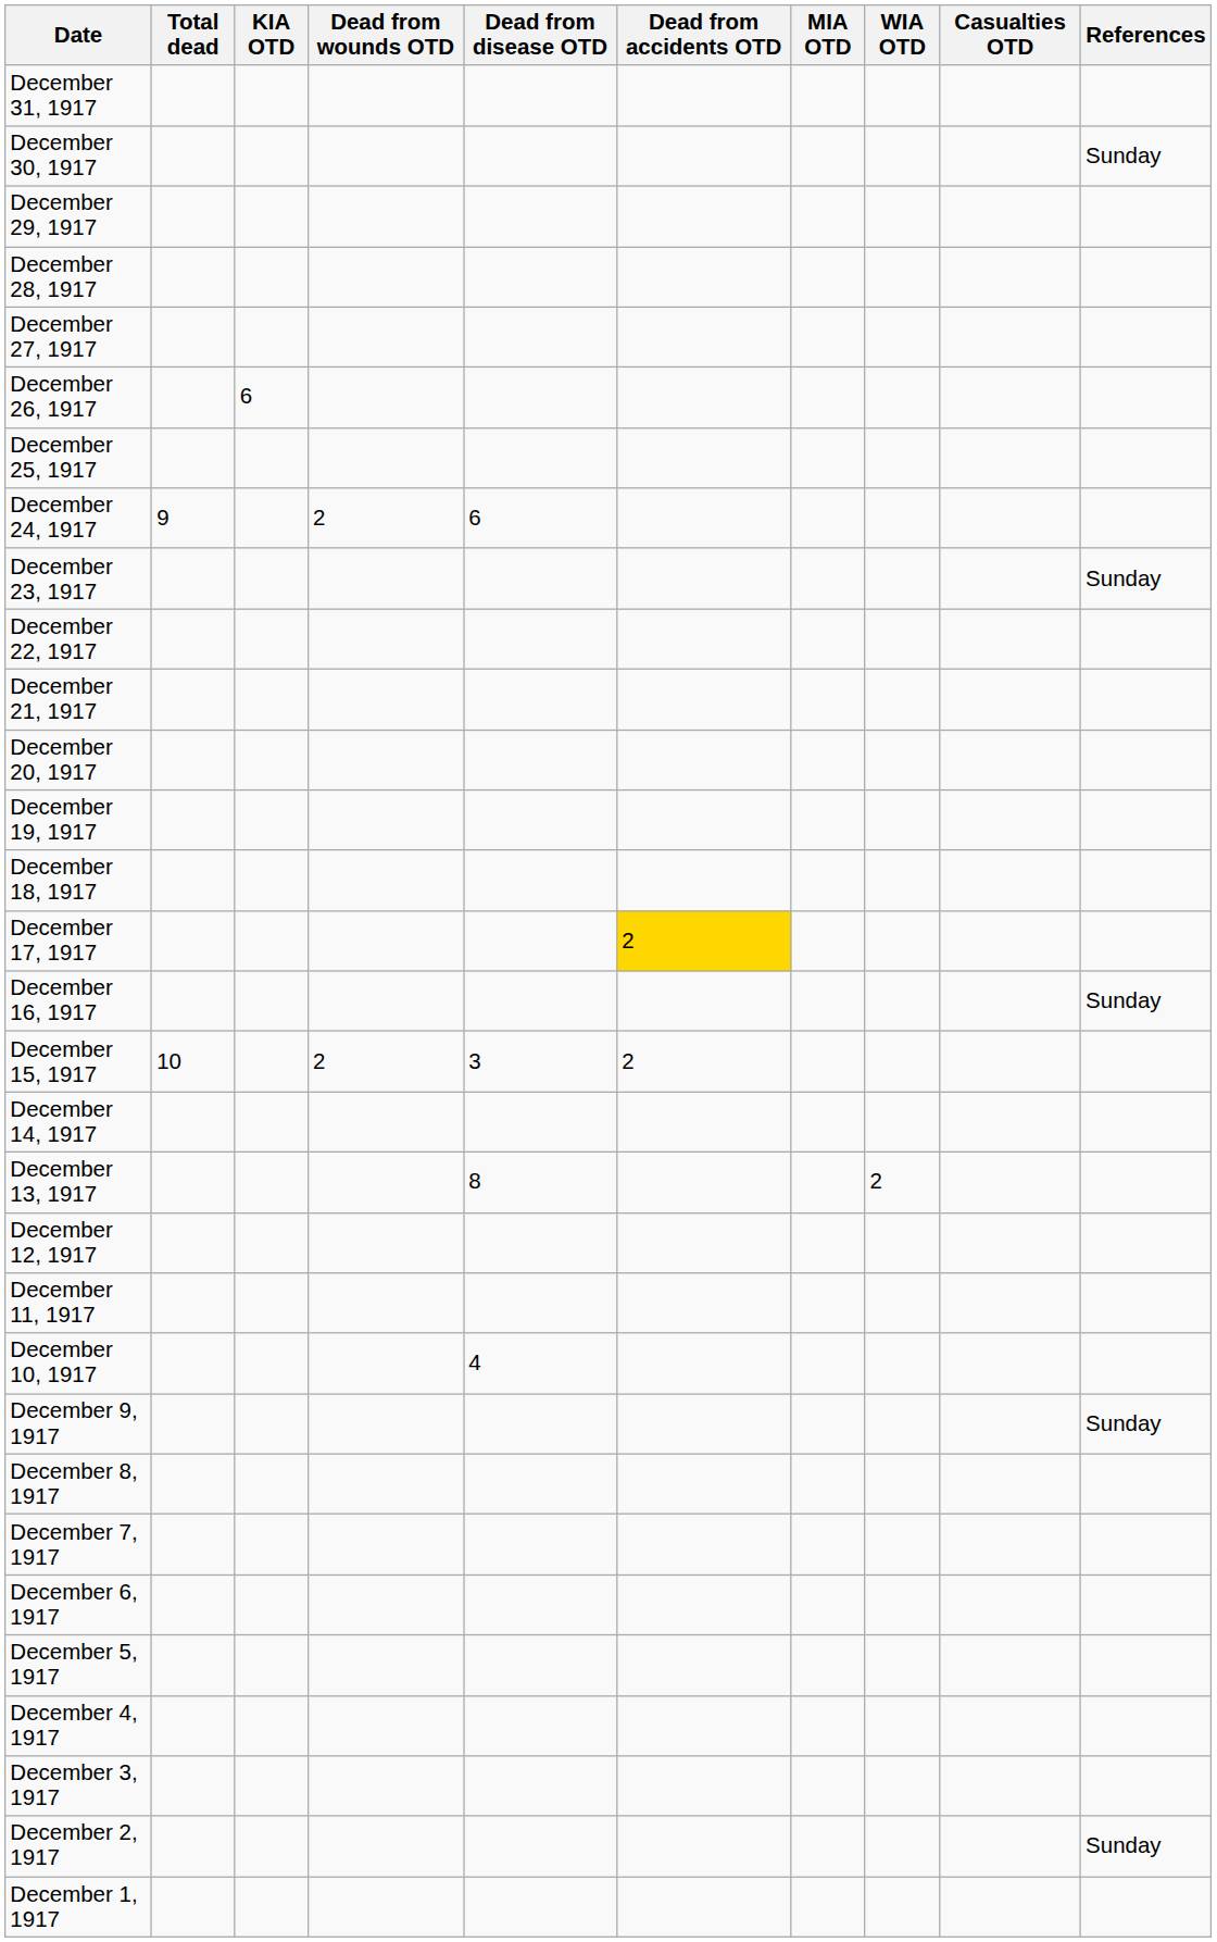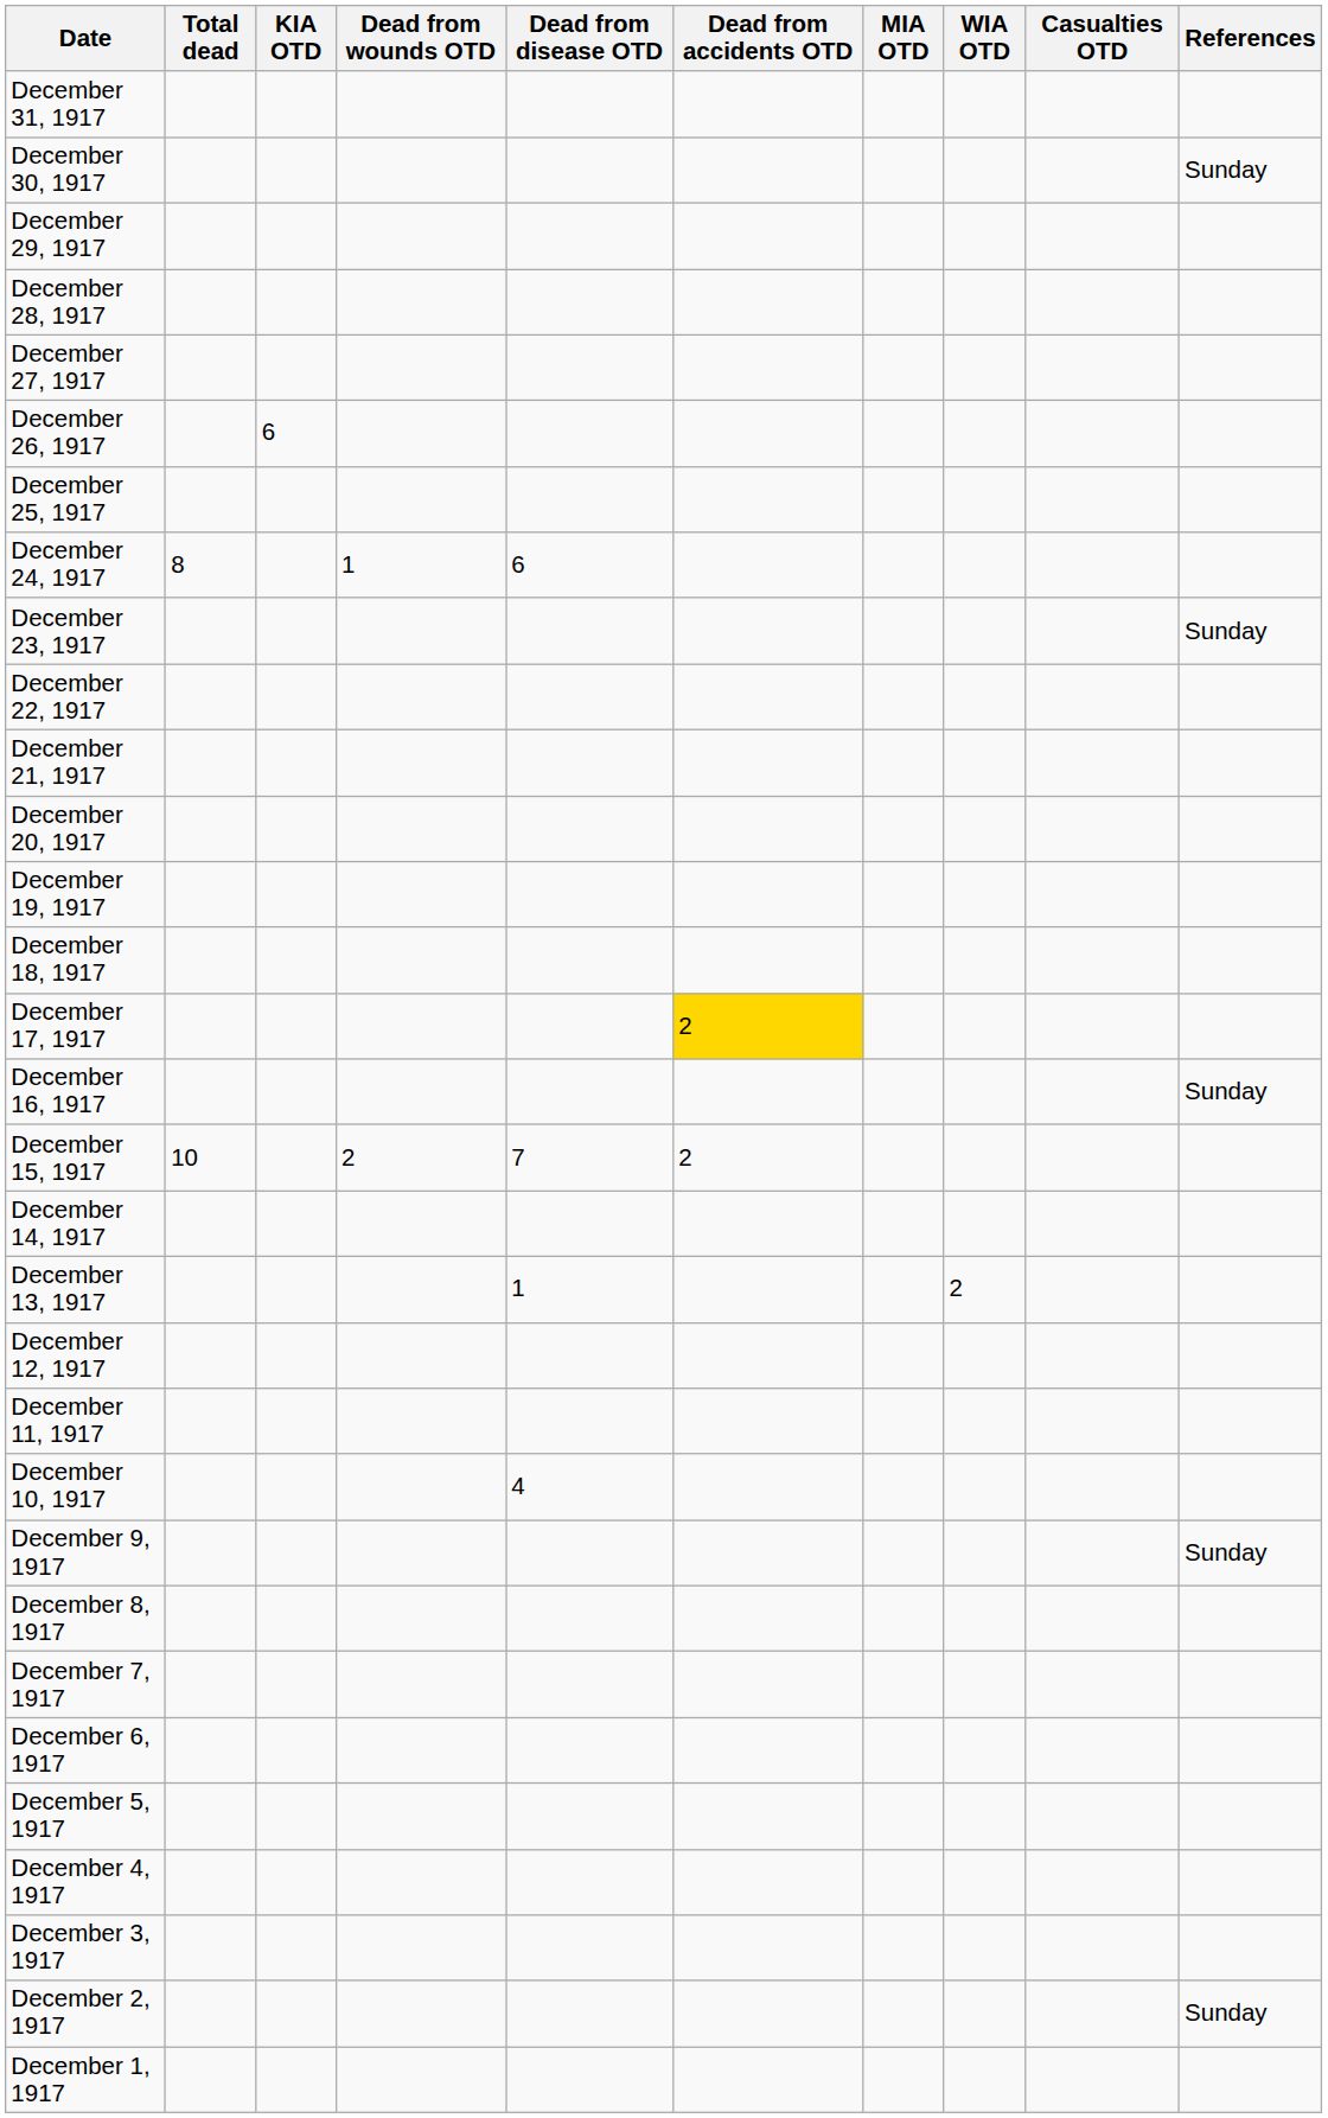December 24, 1917 | Total dead: 9 -> 8
December 24, 1917 | Dead from wounds OTD: 2 -> 1
December 15, 1917 | Dead from disease OTD: 3 -> 7
December 13, 1917 | Dead from disease OTD: 8 -> 1
